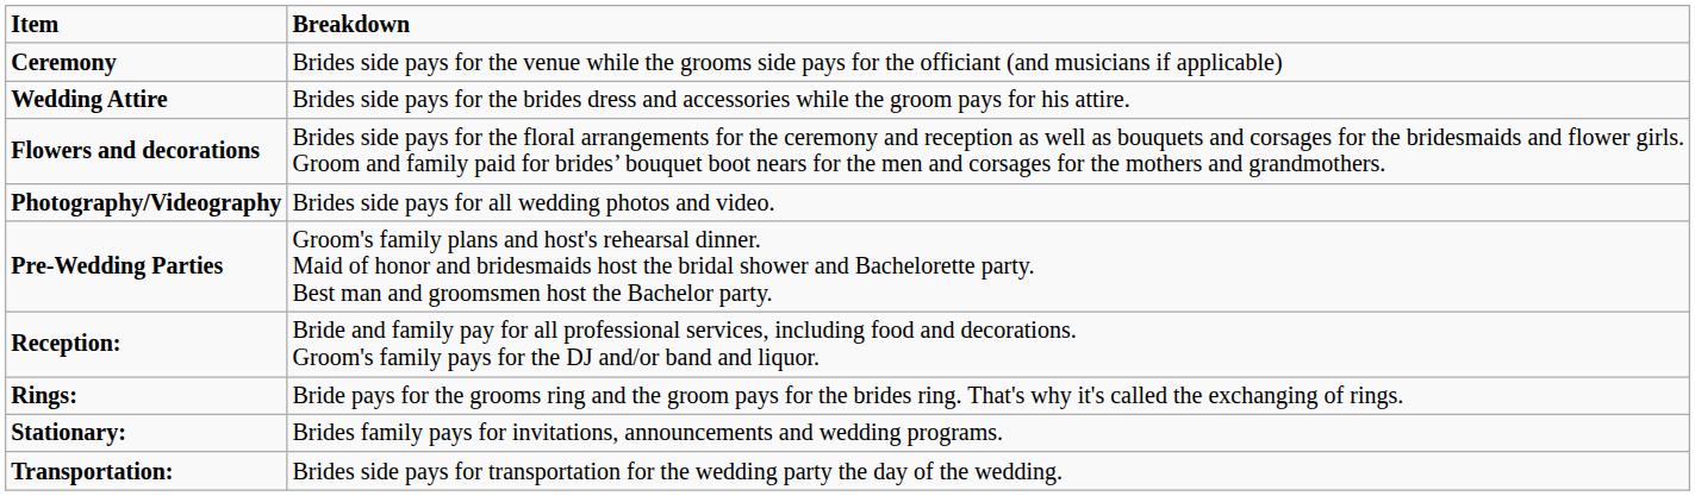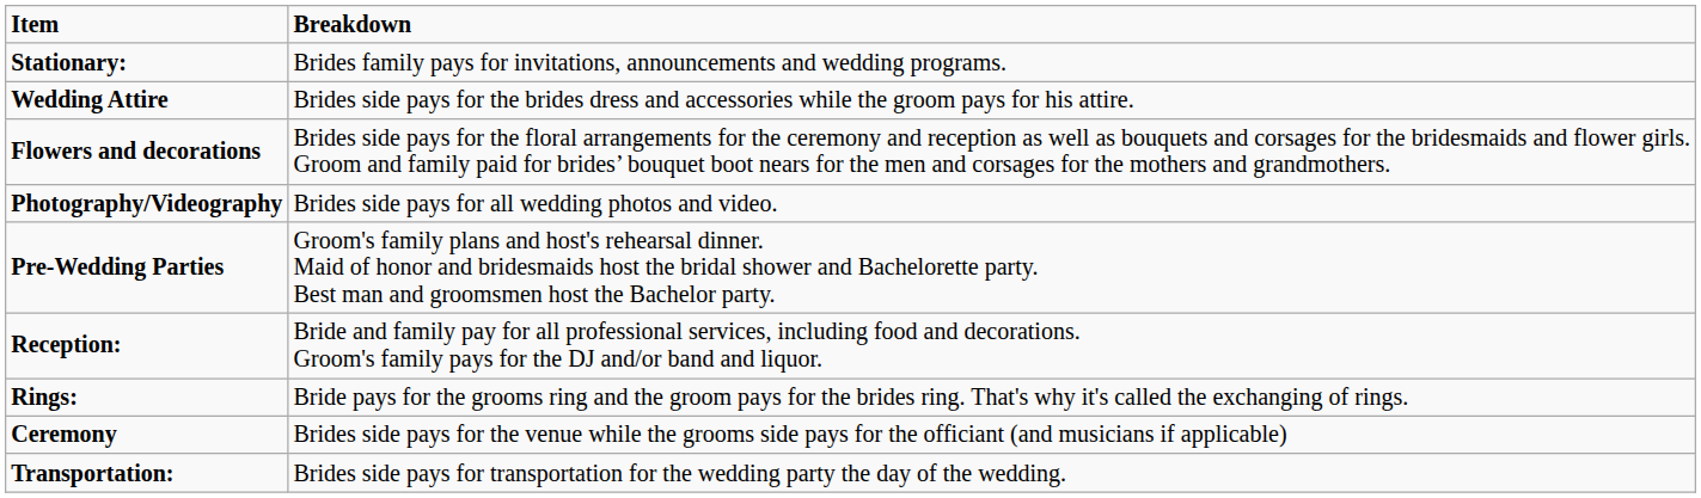rows swapped: Ceremony <-> Stationary:
